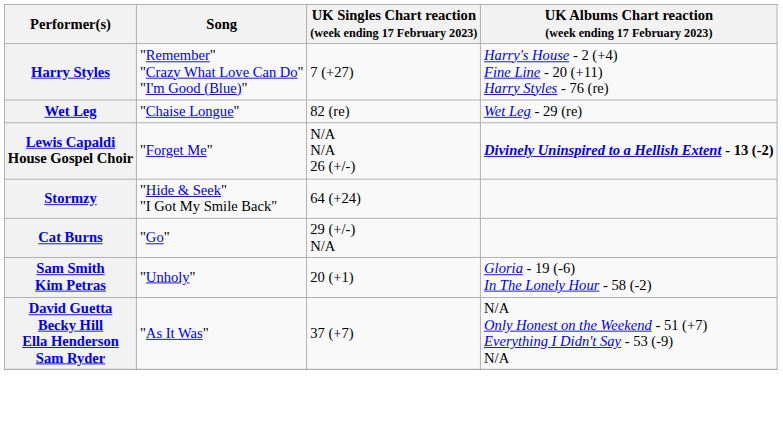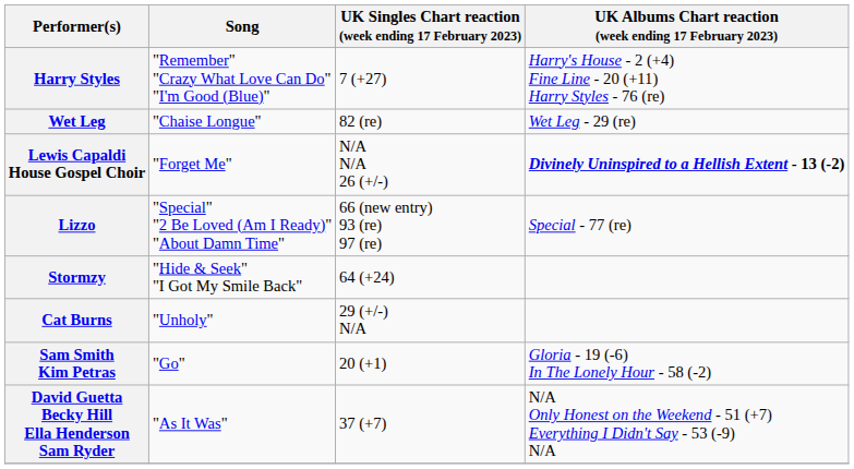+ row: Lizzo | "Special" "2 Be Loved (Am I Ready)" "About Damn Time" | 66 (new entry) 93 (re) 97 (re) | Special - 77 (re)
Cat Burns | Song: "Go" -> "Unholy"
Sam Smith Kim Petras | Song: "Unholy" -> "Go"
